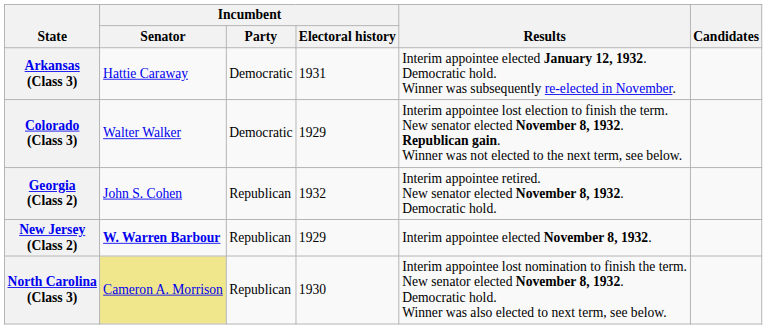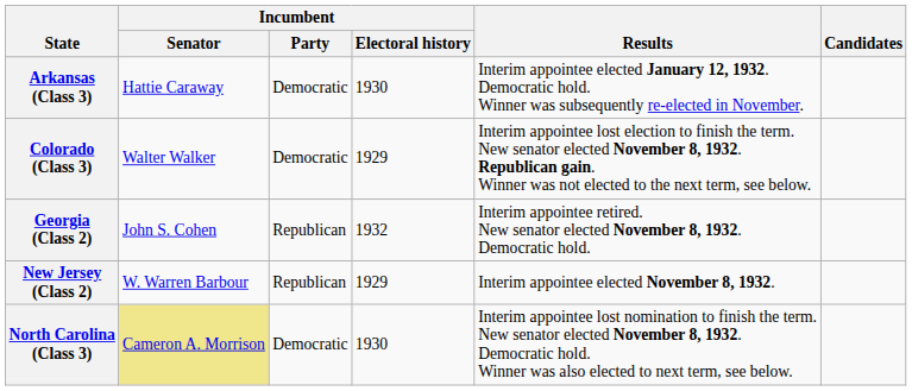Arkansas (Class 3) | Incumbent / Electoral history: 1931 -> 1930
New Jersey (Class 2) | Incumbent / Senator: bold -> normal
North Carolina (Class 3) | Incumbent / Party: Republican -> Democratic
